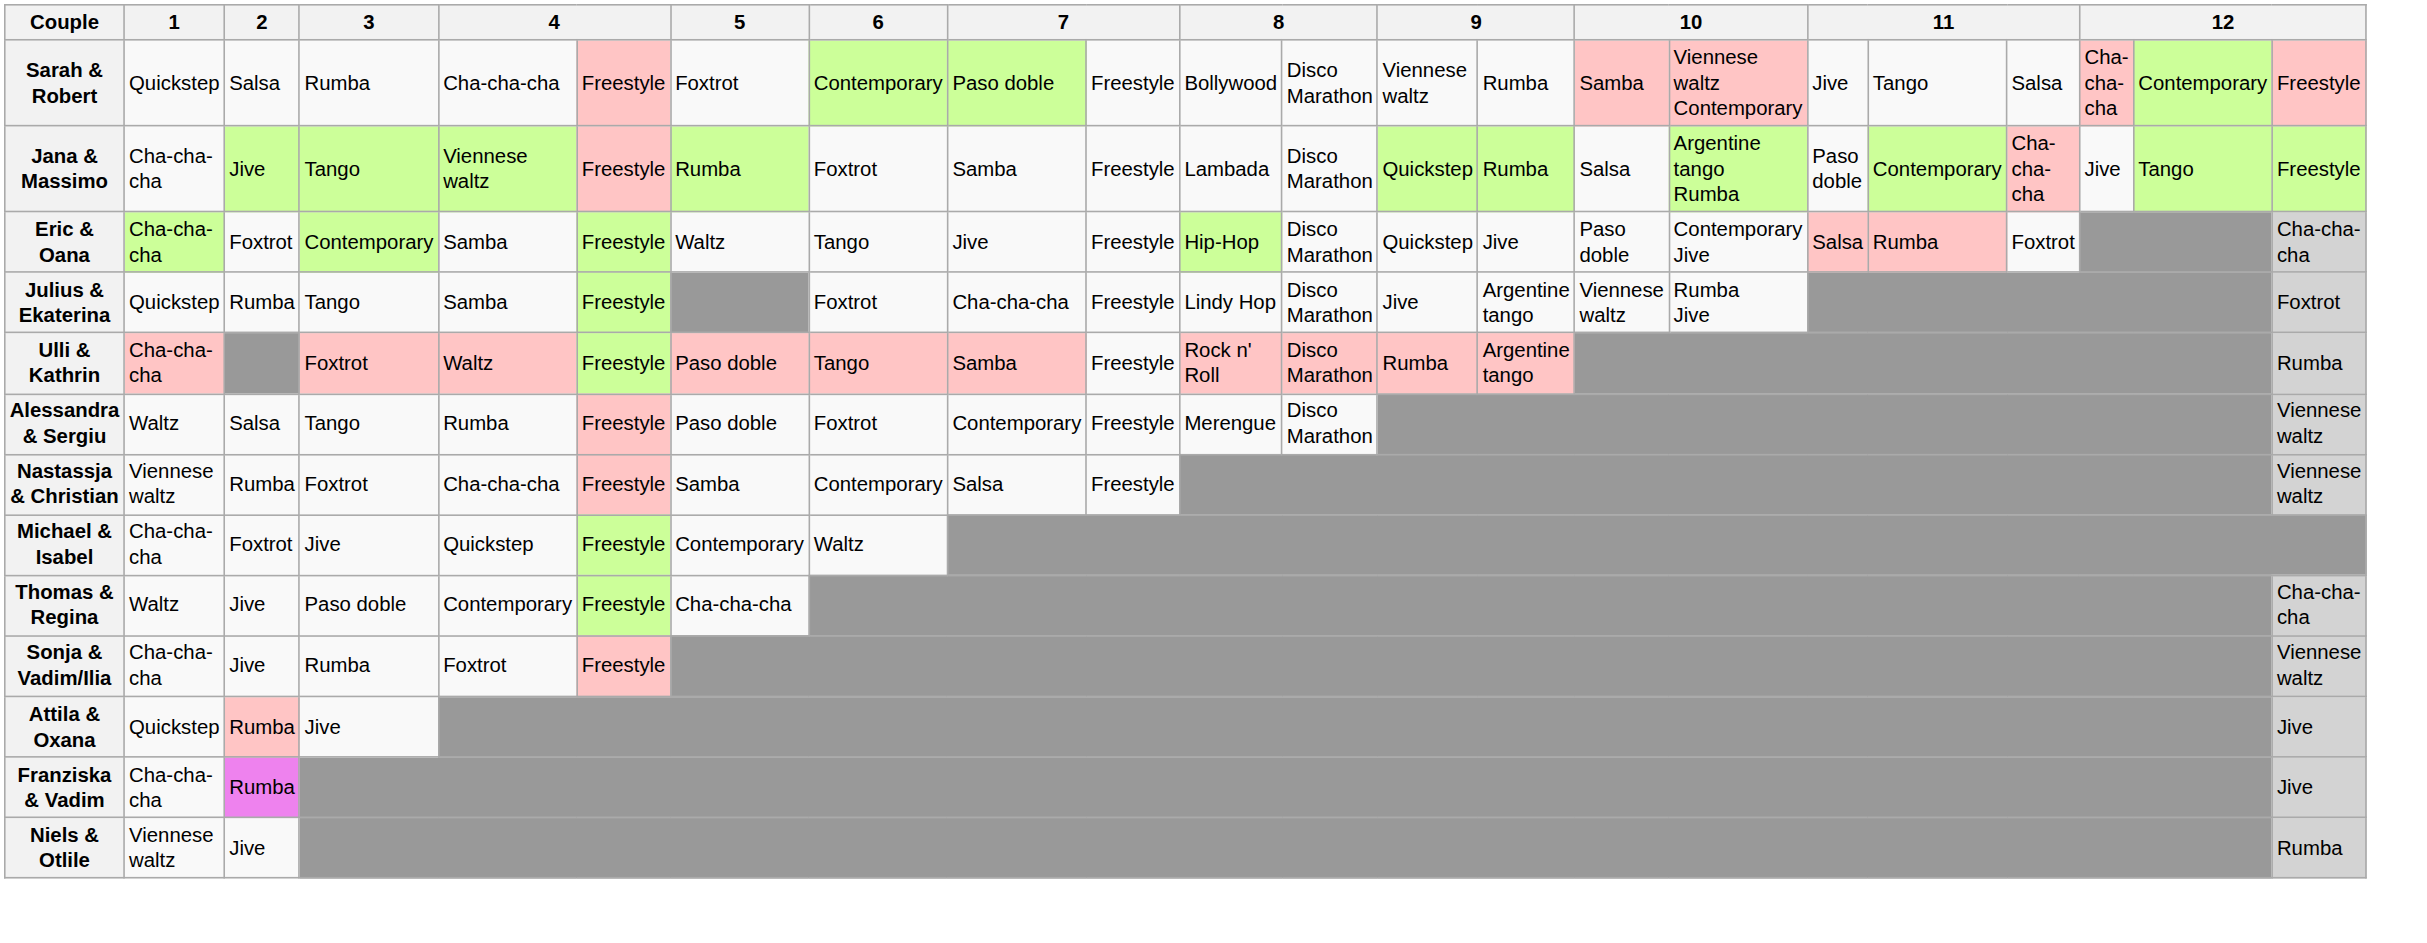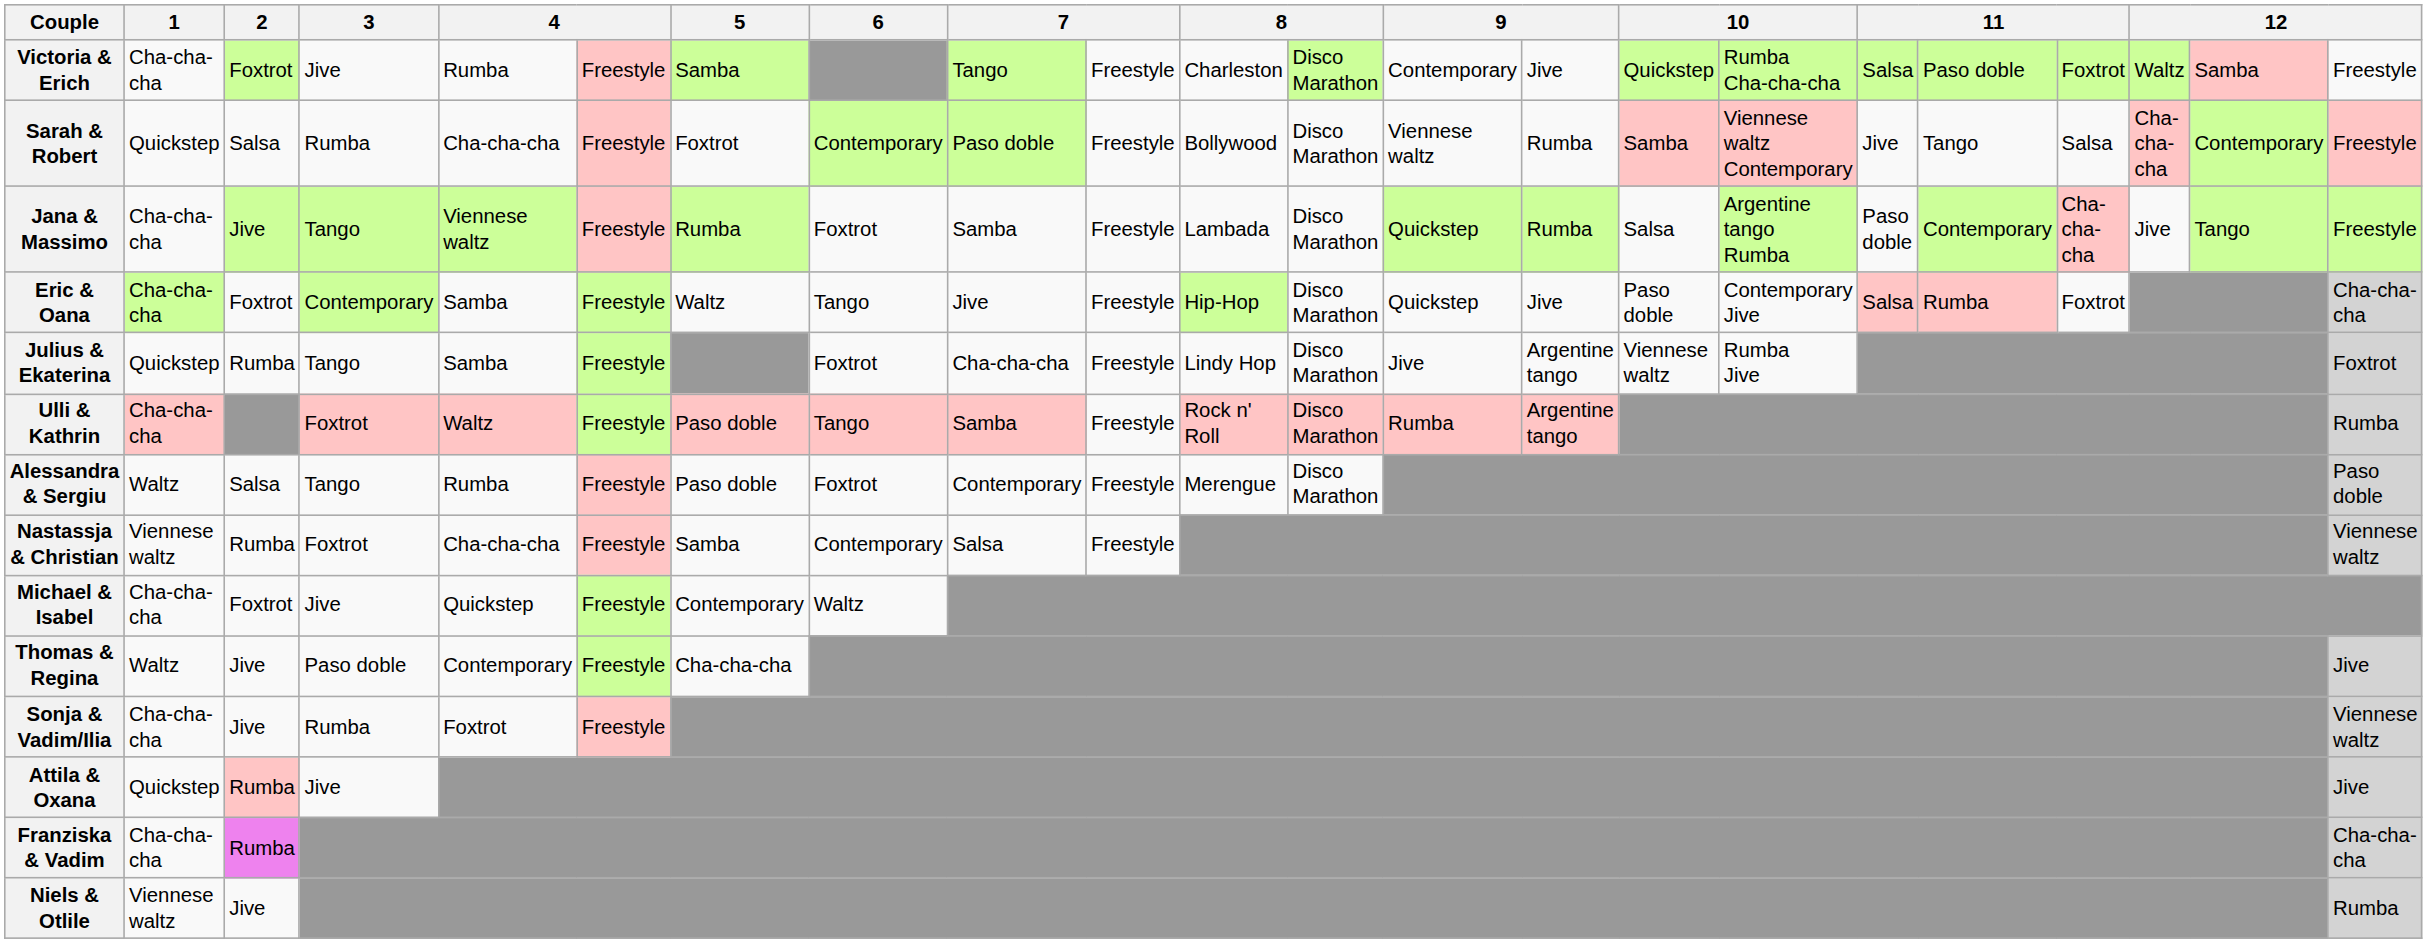+ row: Victoria & Erich | Cha-cha-cha | Foxtrot | Jive | Rumba | Freestyle | Samba | Tango | Freestyle | Charleston | Disco Marathon | Contemporary | Jive | Quickstep | Rumba Cha-cha-cha | Salsa | Paso doble | Foxtrot | Waltz | Samba | Freestyle
Alessandra & Sergiu | column 22: Viennese waltz -> Paso doble
Thomas & Regina | column 22: Cha-cha-cha -> Jive
Franziska & Vadim | column 22: Jive -> Cha-cha-cha
